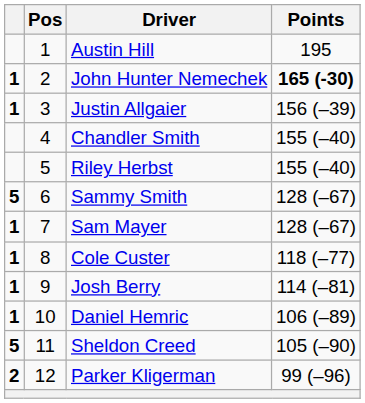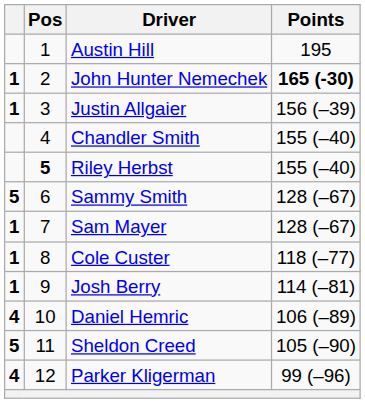Riley Herbst | Pos: normal -> bold
Daniel Hemric | column 1: 1 -> 4
Parker Kligerman | column 1: 2 -> 4
